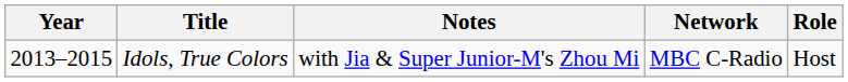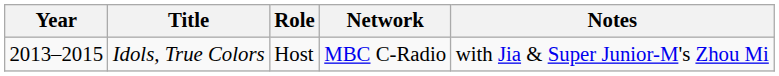columns swapped: Role <-> Notes
